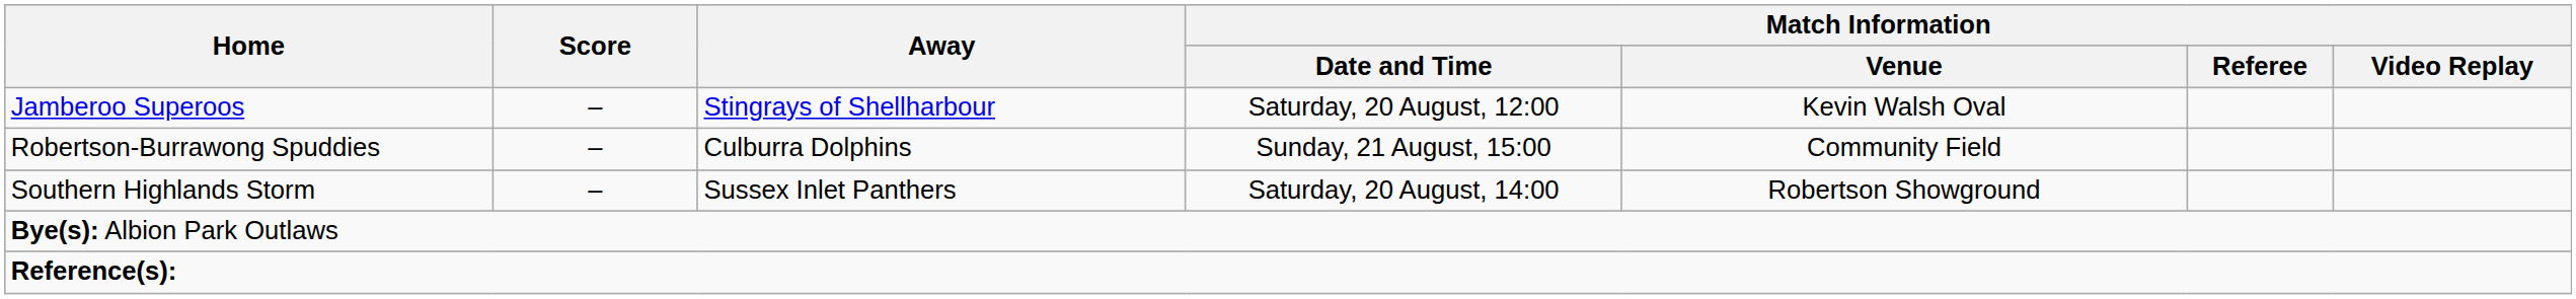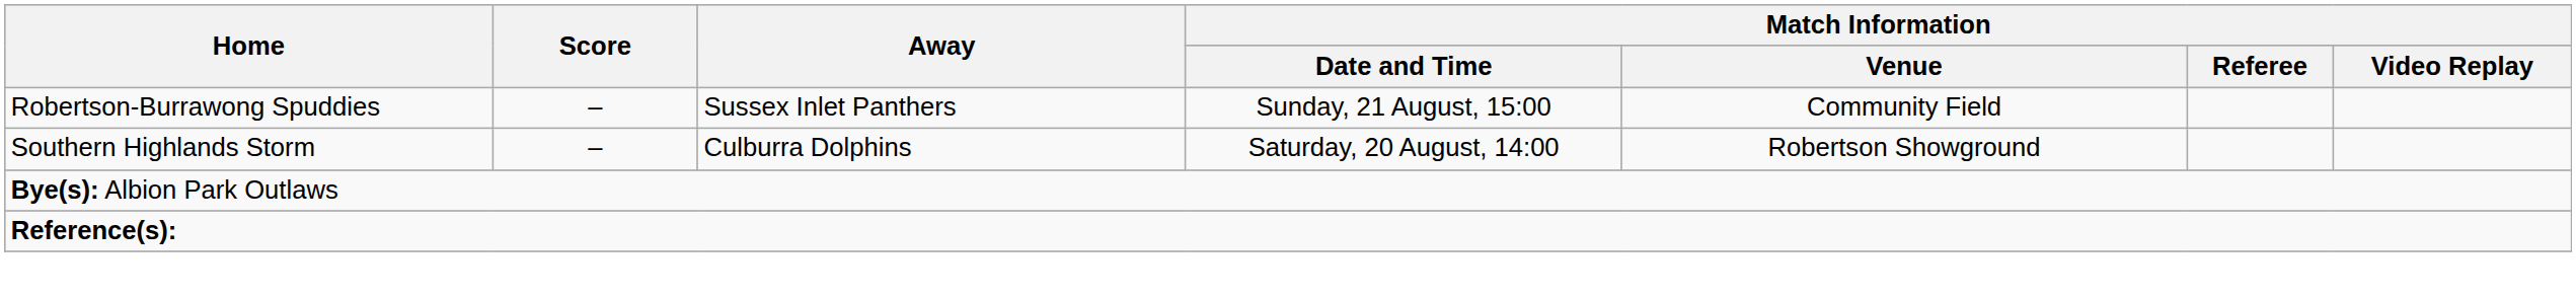- row: Jamberoo Superoos | – | Stingrays of Shellharbour | Saturday, 20 August, 12:00 | Kevin Walsh Oval
Robertson-Burrawong Spuddies | Away: Culburra Dolphins -> Sussex Inlet Panthers
Southern Highlands Storm | Away: Sussex Inlet Panthers -> Culburra Dolphins
